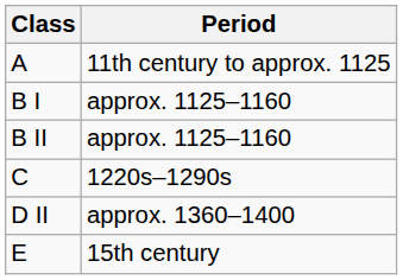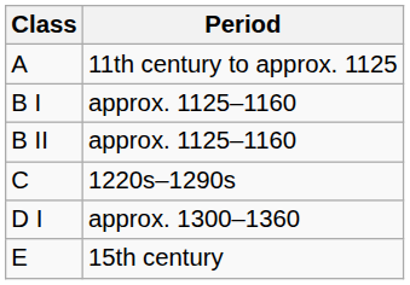+ row: D I | approx. 1300–1360
- row: D II | approx. 1360–1400
